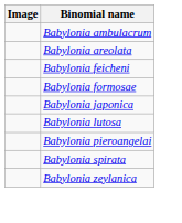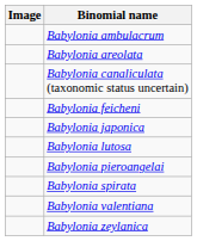+ row: Babylonia canaliculata (taxonomic status uncertain)
- row: Babylonia formosae
+ row: Babylonia valentiana
